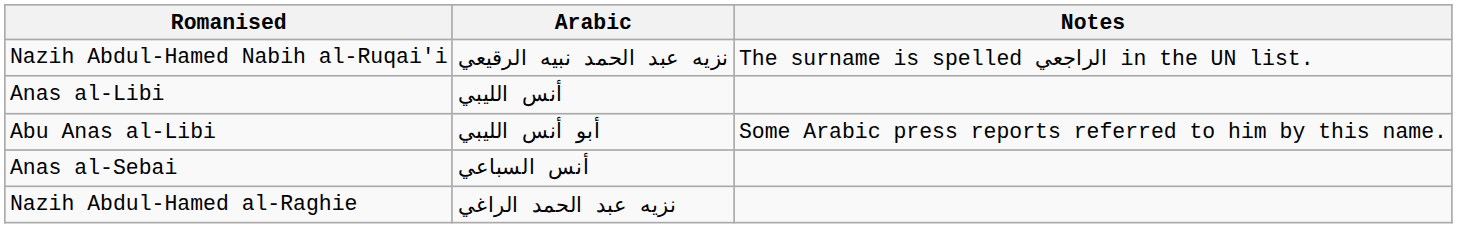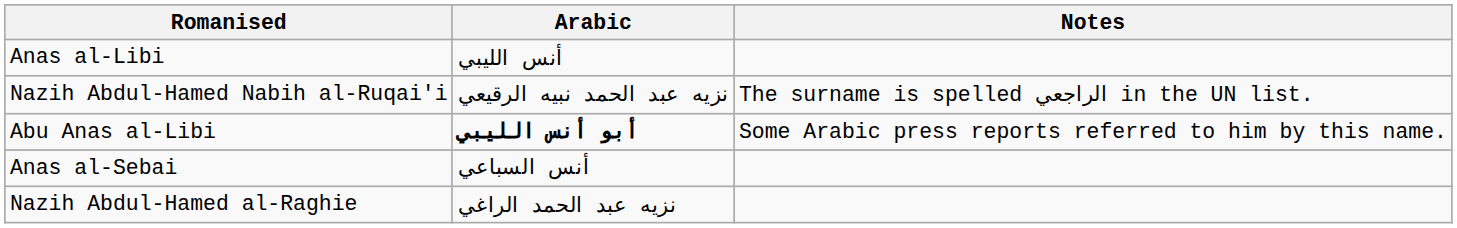rows swapped: Nazih Abdul-Hamed Nabih al-Ruqai'i <-> Anas al-Libi
Abu Anas al-Libi | Arabic: normal -> bold
